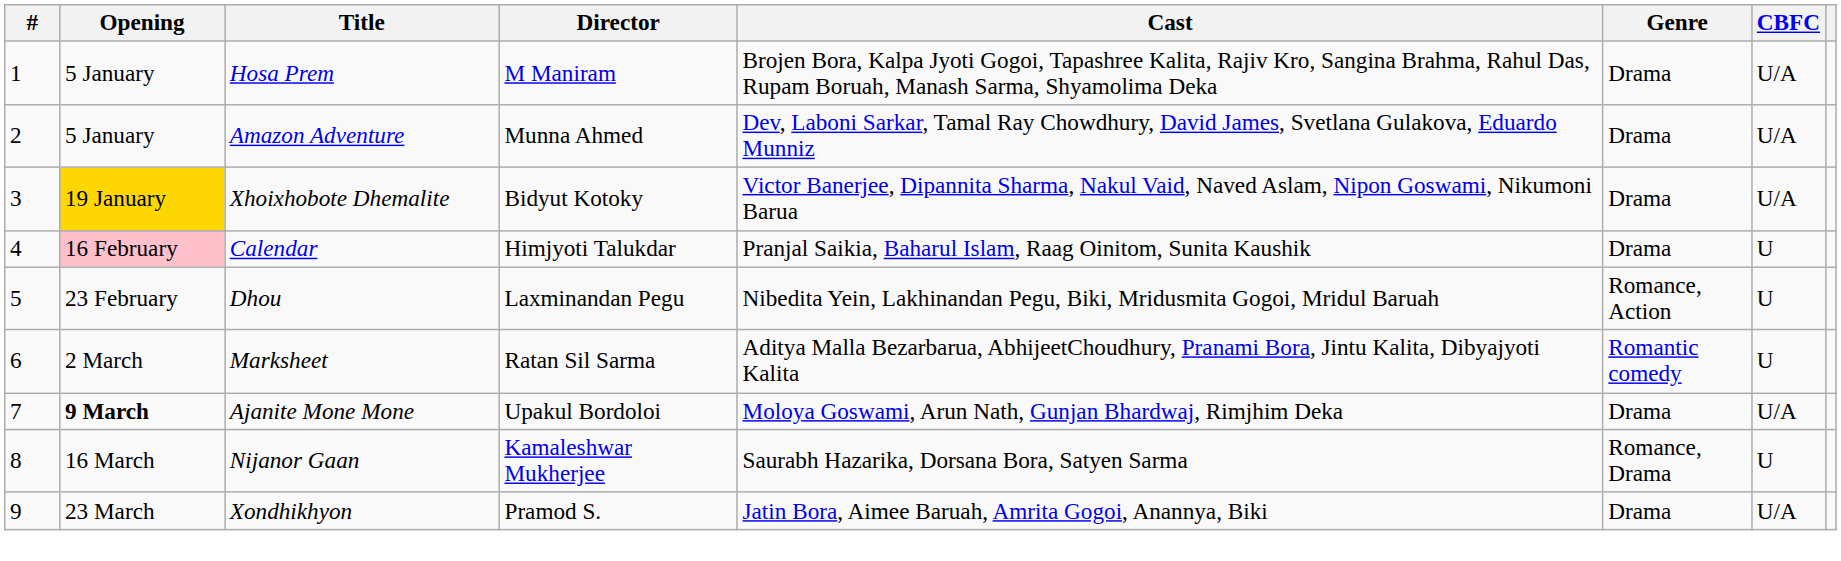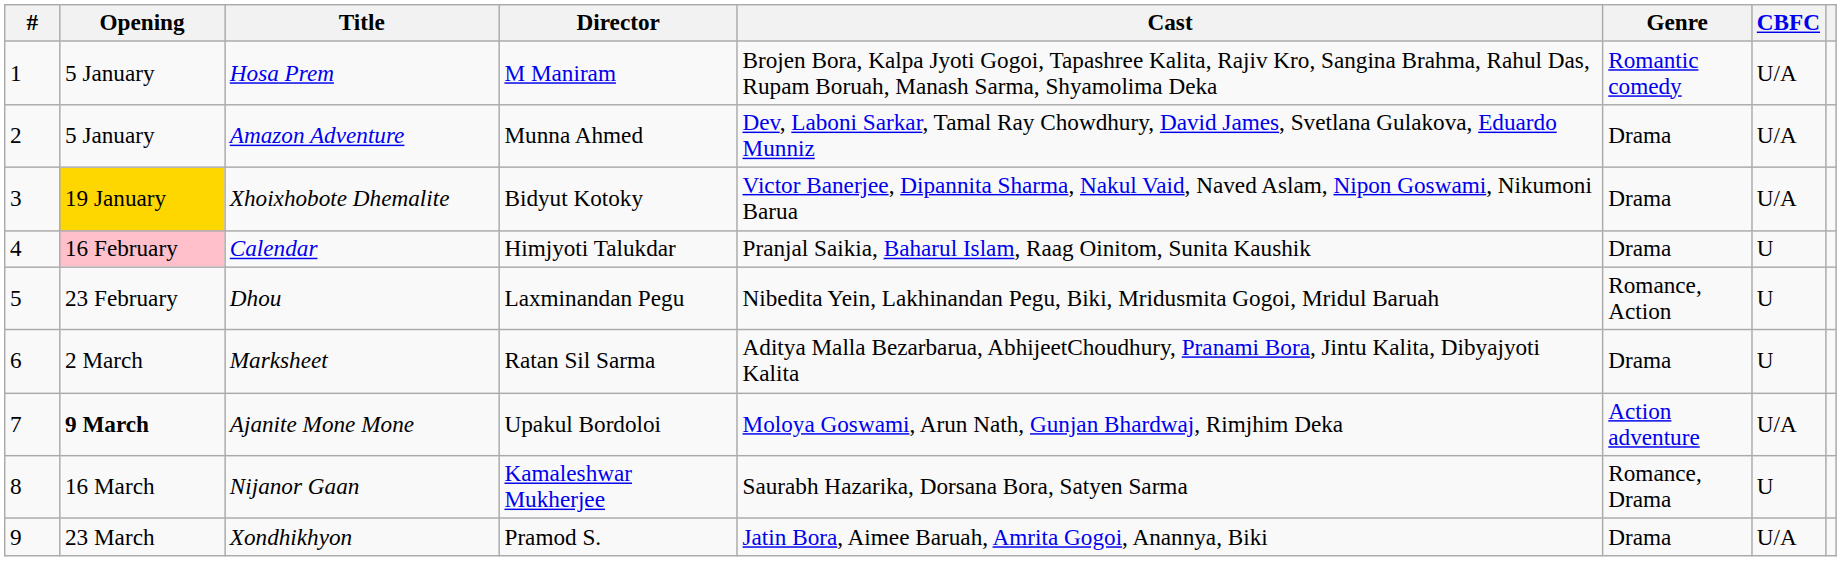Hosa Prem | Genre: Drama -> Romantic comedy
Marksheet | Genre: Romantic comedy -> Drama
Ajanite Mone Mone | Genre: Drama -> Action adventure
